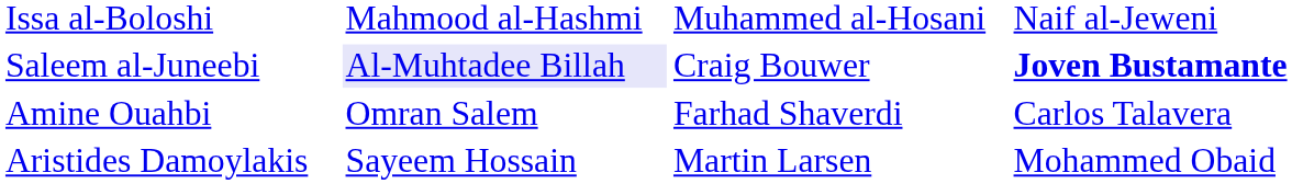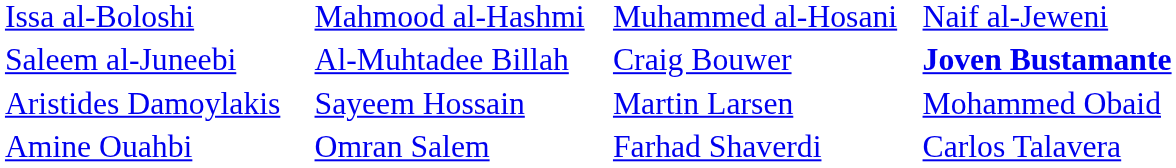Saleem al-Juneebi | column 2: lavender background -> no background
rows swapped: Aristides Damoylakis <-> Amine Ouahbi
